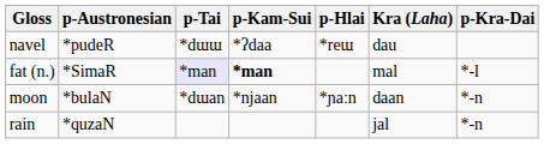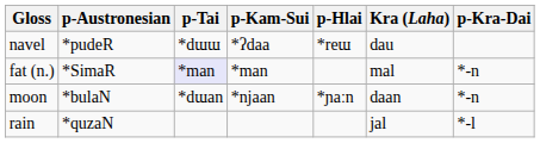fat (n.) | p-Kam-Sui: bold -> normal
fat (n.) | p-Kra-Dai: *-l -> *-n
rain | p-Kra-Dai: *-n -> *-l
